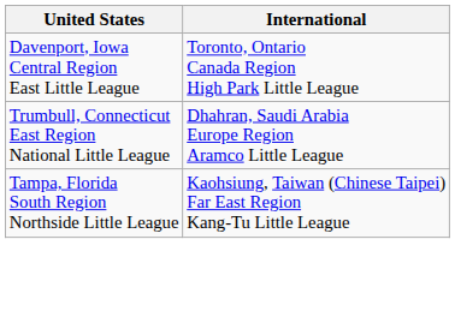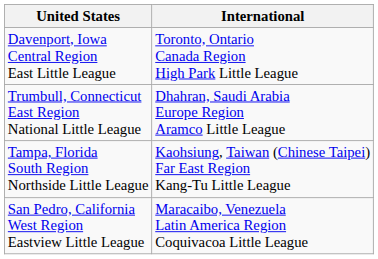+ row: San Pedro, California West Region Eastview Little League | Maracaibo, Venezuela Latin America Region Coquivacoa Little League
